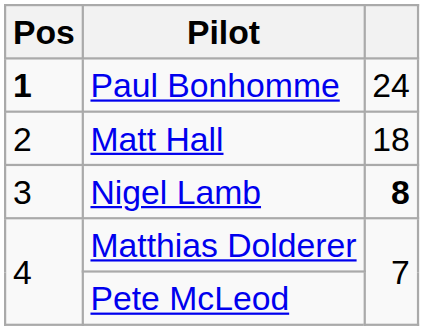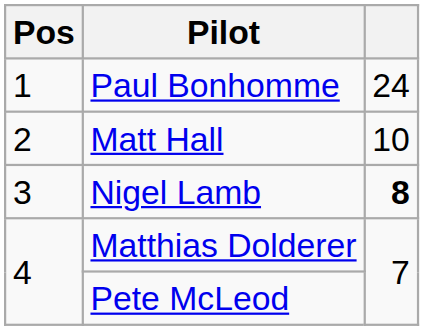Paul Bonhomme | Pos: bold -> normal
Matt Hall | column 3: 18 -> 10
